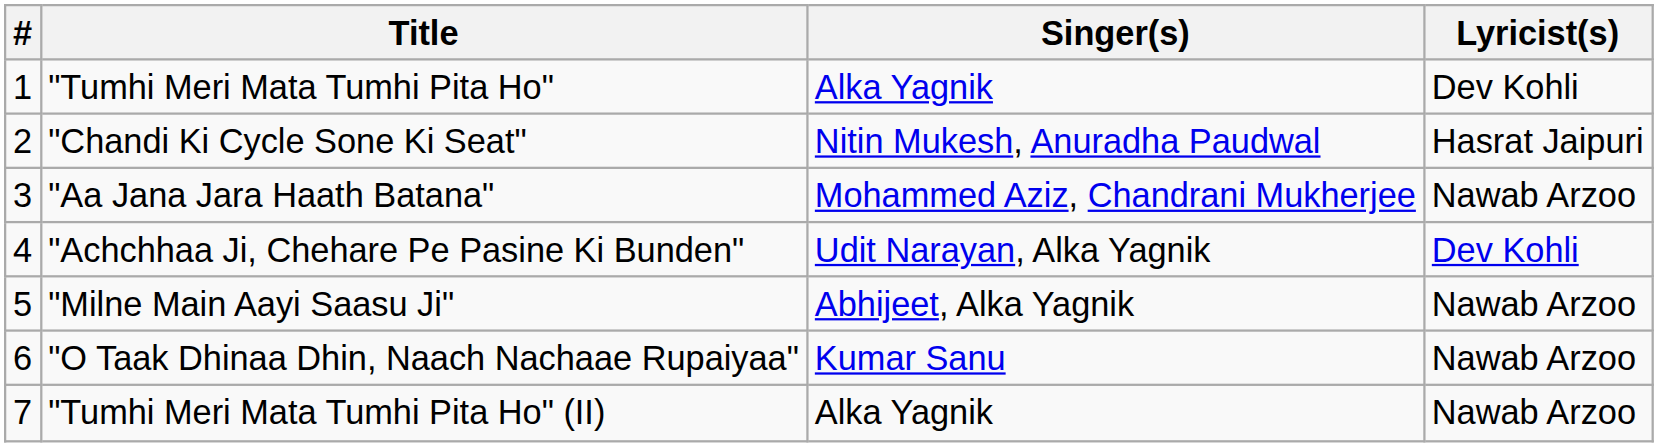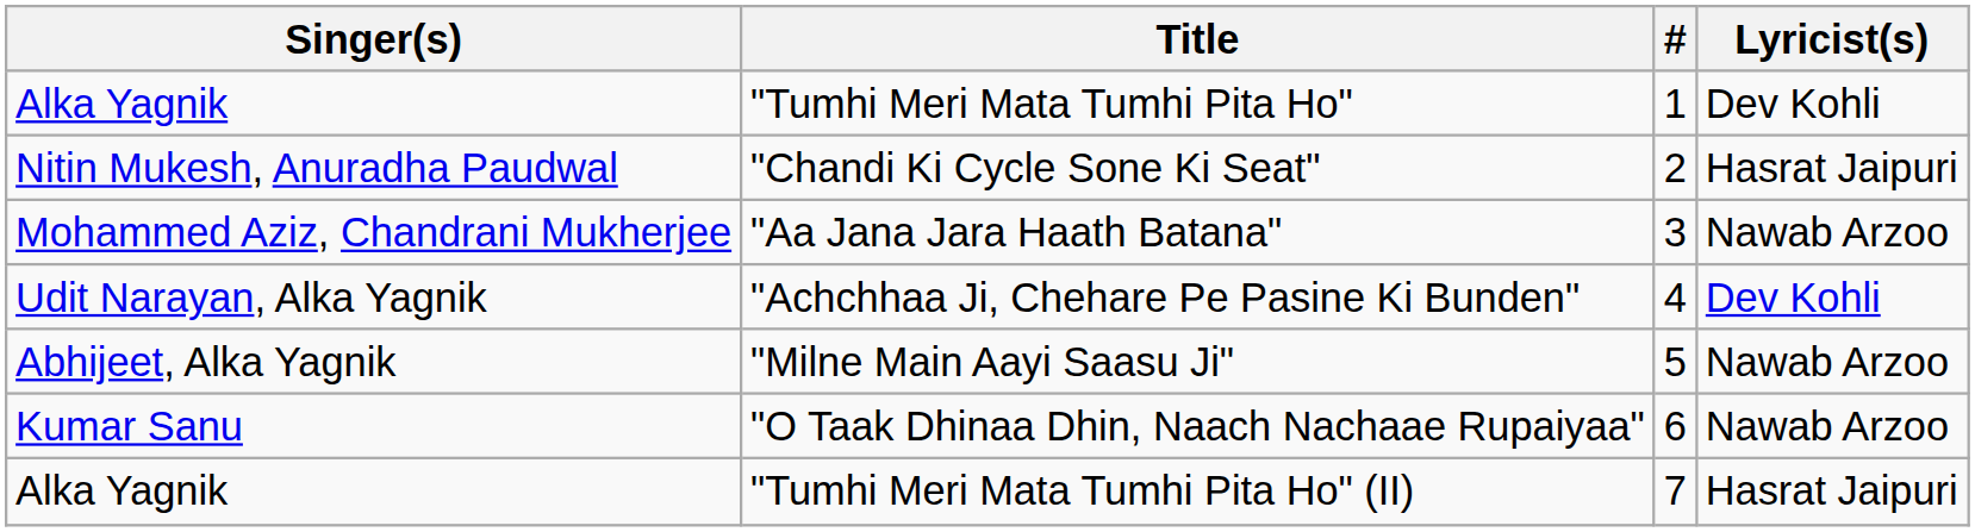columns swapped: # <-> Singer(s)
"Tumhi Meri Mata Tumhi Pita Ho" (II) | Lyricist(s): Nawab Arzoo -> Hasrat Jaipuri
